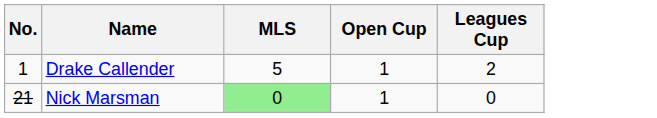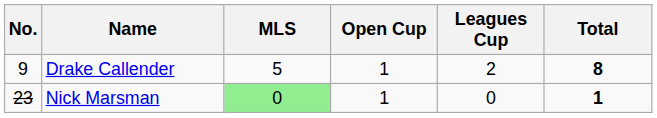+ column: Total | 8 | 1
Drake Callender | No.: 1 -> 9
Nick Marsman | No.: 21 -> 23
